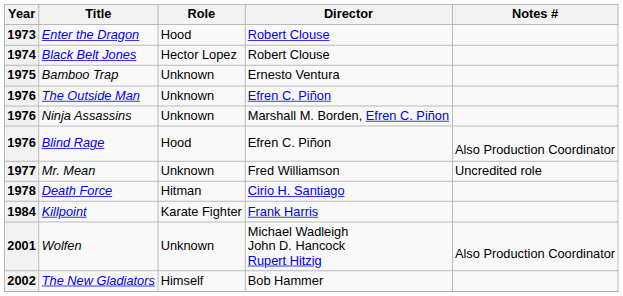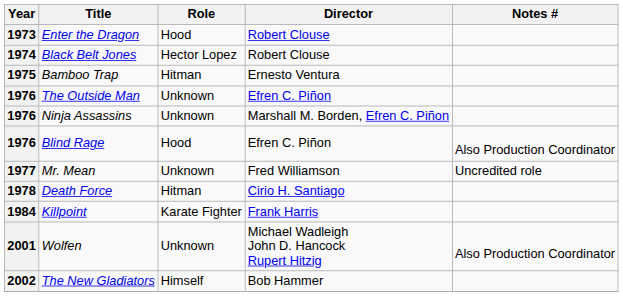Bamboo Trap | Role: Unknown -> Hitman
